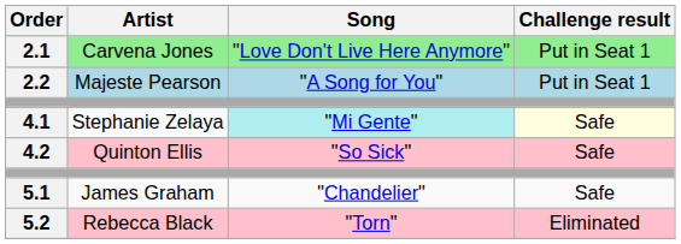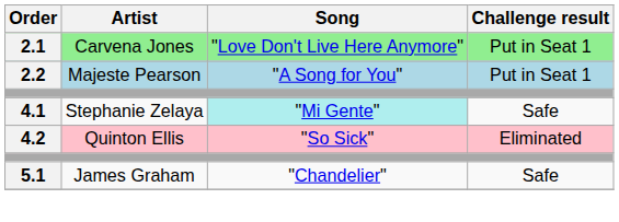4.1 | Challenge result: lightyellow background -> no background
4.2 | Challenge result: Safe -> Eliminated
- row: 5.2 | Rebecca Black | "Torn" | Eliminated
